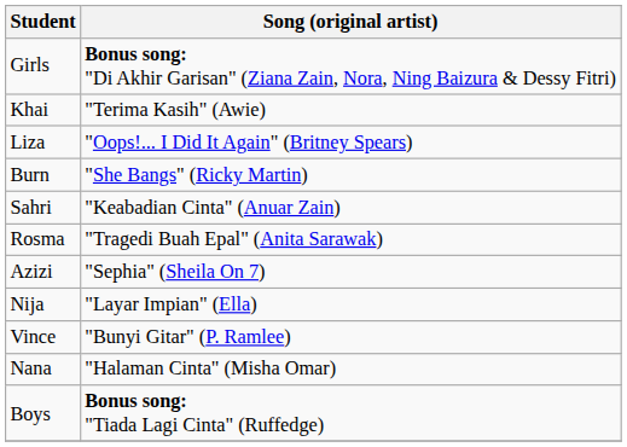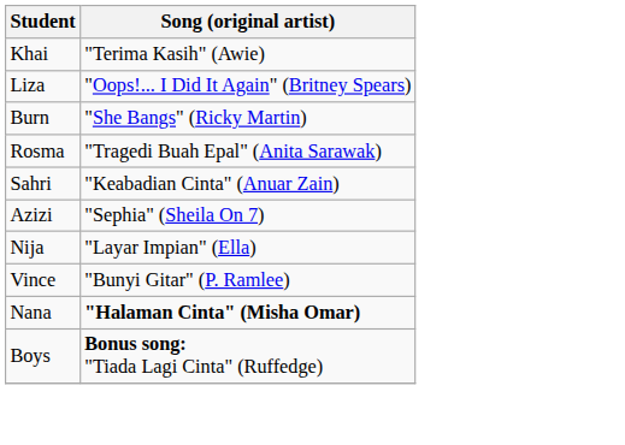- row: Girls | Bonus song: "Di Akhir Garisan" (Ziana Zain, Nora, Ning Baizura & Dessy Fitri)
rows swapped: Rosma <-> Sahri
Nana | Song (original artist): normal -> bold
